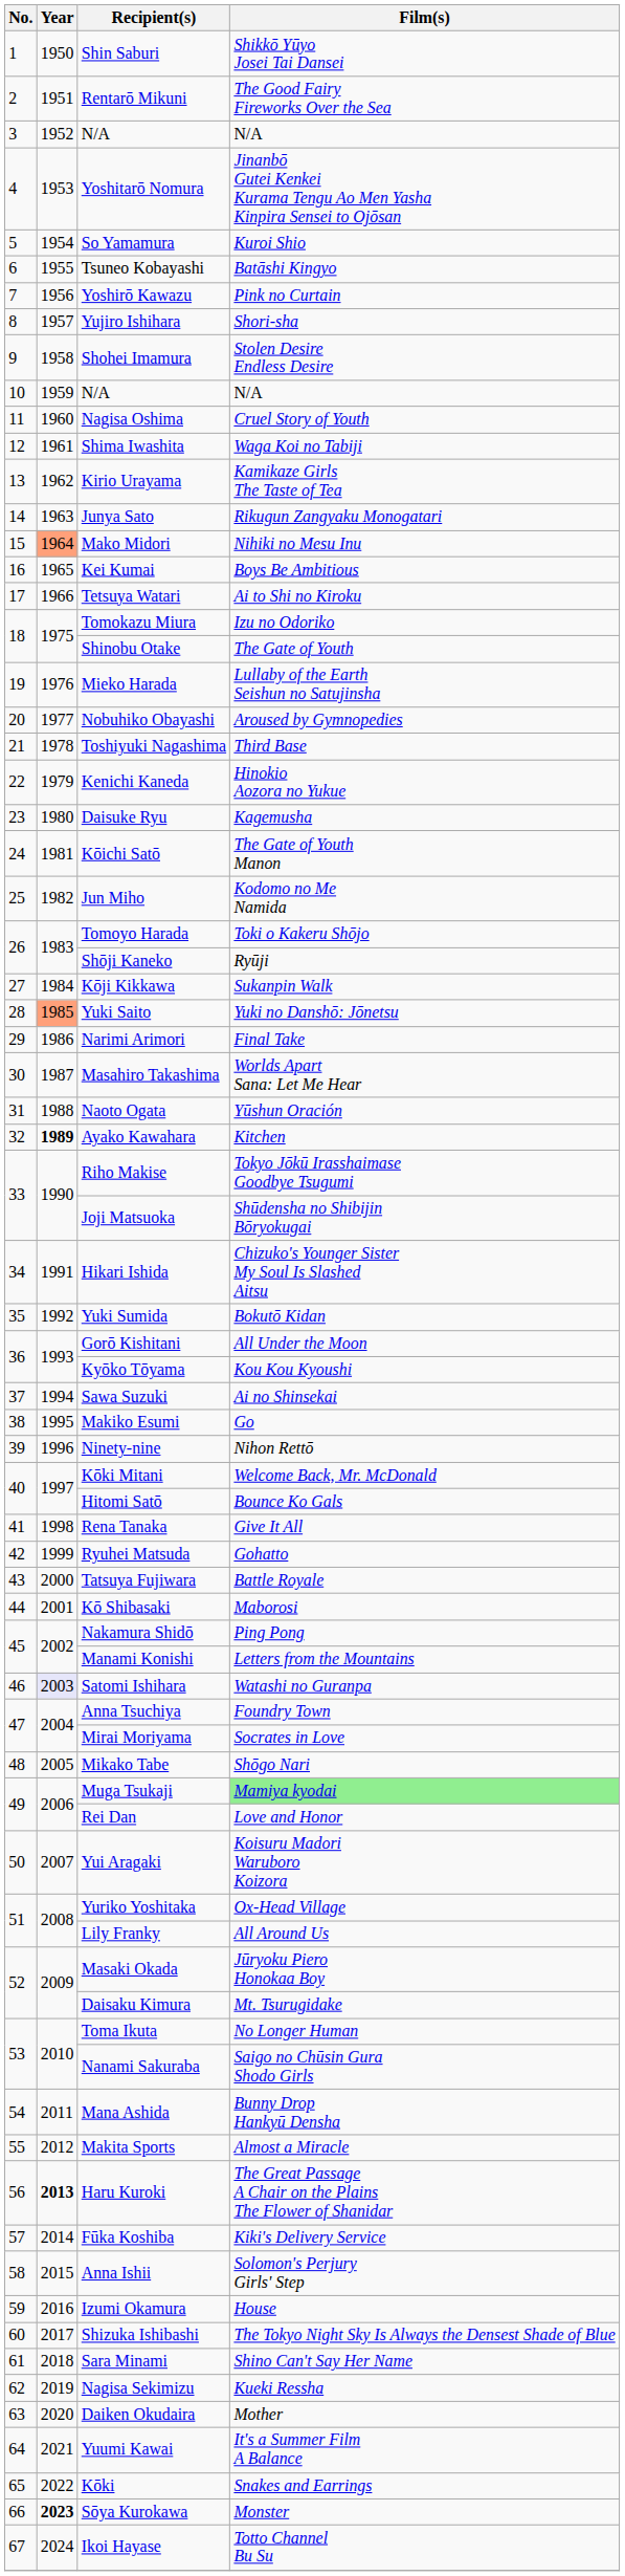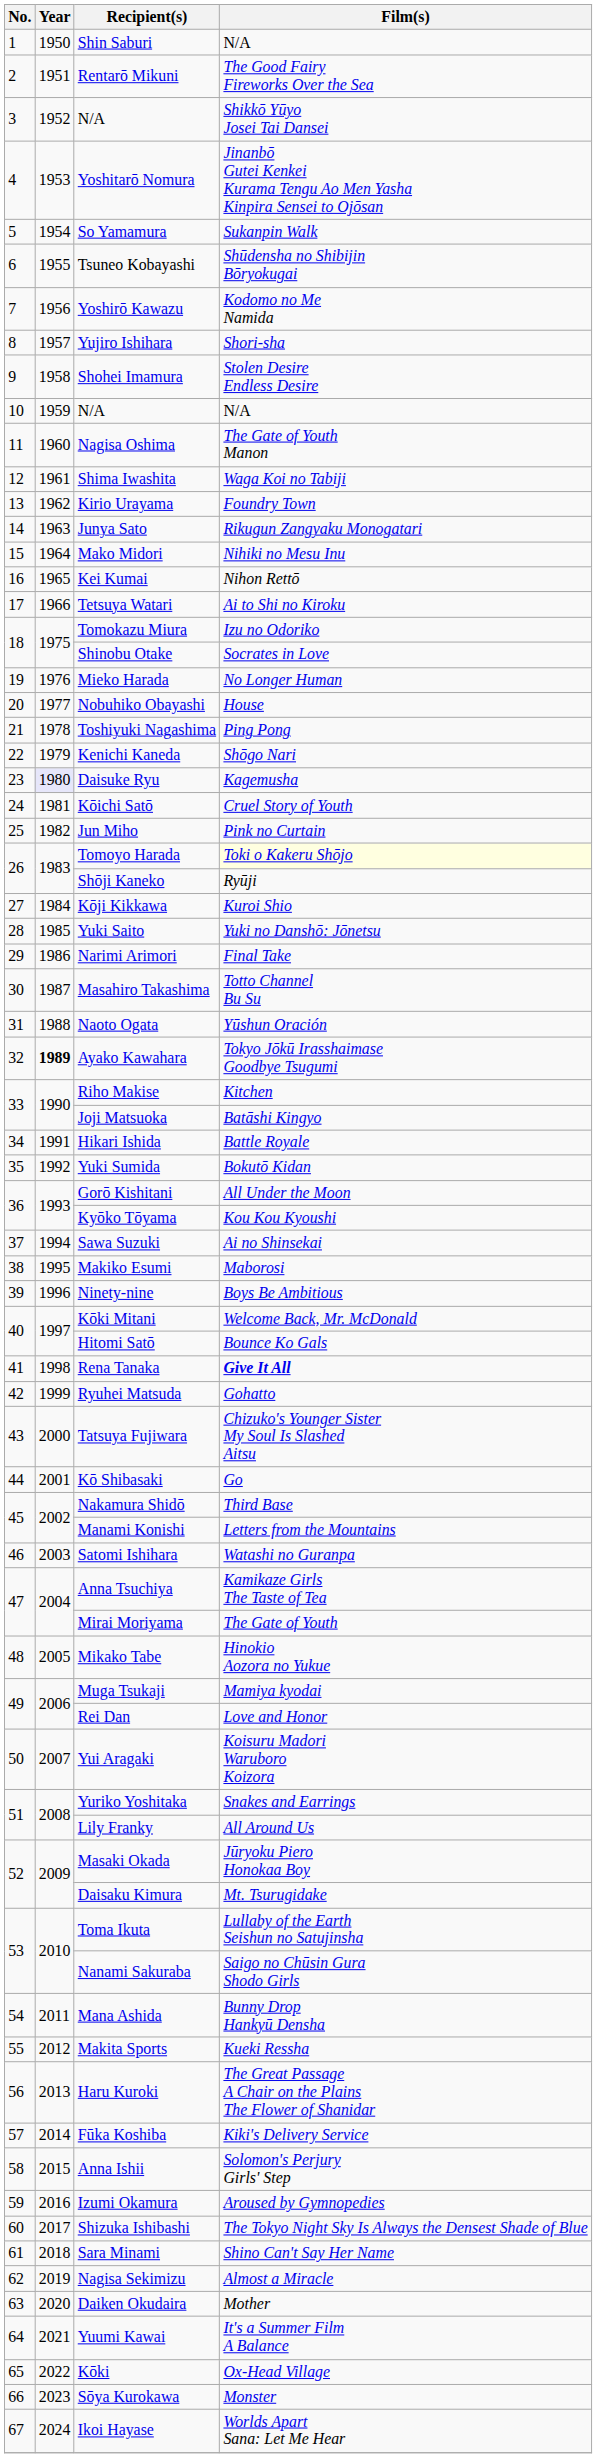Shin Saburi | Film(s): Shikkō Yūyo Josei Tai Dansei -> N/A
3 / N/A | Film(s): N/A -> Shikkō Yūyo Josei Tai Dansei
So Yamamura | Film(s): Kuroi Shio -> Sukanpin Walk
Tsuneo Kobayashi | Film(s): Batāshi Kingyo -> Shūdensha no Shibijin Bōryokugai
Yoshirō Kawazu | Film(s): Pink no Curtain -> Kodomo no Me Namida
Nagisa Oshima | Film(s): Cruel Story of Youth -> The Gate of Youth Manon
Kirio Urayama | Film(s): Kamikaze Girls The Taste of Tea -> Foundry Town
Mako Midori | Year: lightsalmon background -> no background
Kei Kumai | Film(s): Boys Be Ambitious -> Nihon Rettō
Shinobu Otake | Film(s): The Gate of Youth -> Socrates in Love
Mieko Harada | Film(s): Lullaby of the Earth Seishun no Satujinsha -> No Longer Human
Nobuhiko Obayashi | Film(s): Aroused by Gymnopedies -> House
Toshiyuki Nagashima | Film(s): Third Base -> Ping Pong
Kenichi Kaneda | Film(s): Hinokio Aozora no Yukue -> Shōgo Nari
Daisuke Ryu | Year: no background -> lavender background
Kōichi Satō | Film(s): The Gate of Youth Manon -> Cruel Story of Youth
Jun Miho | Film(s): Kodomo no Me Namida -> Pink no Curtain
Tomoyo Harada | Film(s): no background -> lightyellow background
Kōji Kikkawa | Film(s): Sukanpin Walk -> Kuroi Shio
Yuki Saito | Year: lightsalmon background -> no background
Masahiro Takashima | Film(s): Worlds Apart Sana: Let Me Hear -> Totto Channel Bu Su
Ayako Kawahara | Film(s): Kitchen -> Tokyo Jōkū Irasshaimase Goodbye Tsugumi
Riho Makise | Film(s): Tokyo Jōkū Irasshaimase Goodbye Tsugumi -> Kitchen
Joji Matsuoka | Film(s): Shūdensha no Shibijin Bōryokugai -> Batāshi Kingyo
Hikari Ishida | Film(s): Chizuko's Younger Sister My Soul Is Slashed Aitsu -> Battle Royale
Makiko Esumi | Film(s): Go -> Maborosi
Ninety-nine | Film(s): Nihon Rettō -> Boys Be Ambitious
Rena Tanaka | Film(s): normal -> bold
Tatsuya Fujiwara | Film(s): Battle Royale -> Chizuko's Younger Sister My Soul Is Slashed Aitsu
Kō Shibasaki | Film(s): Maborosi -> Go
Nakamura Shidō | Film(s): Ping Pong -> Third Base
Satomi Ishihara | Year: lavender background -> no background
Anna Tsuchiya | Film(s): Foundry Town -> Kamikaze Girls The Taste of Tea
Mirai Moriyama | Film(s): Socrates in Love -> The Gate of Youth
Mikako Tabe | Film(s): Shōgo Nari -> Hinokio Aozora no Yukue
Muga Tsukaji | Film(s): lightgreen background -> no background
Yuriko Yoshitaka | Film(s): Ox-Head Village -> Snakes and Earrings
Toma Ikuta | Film(s): No Longer Human -> Lullaby of the Earth Seishun no Satujinsha
Makita Sports | Film(s): Almost a Miracle -> Kueki Ressha
Haru Kuroki | Year: bold -> normal
Izumi Okamura | Film(s): House -> Aroused by Gymnopedies
Nagisa Sekimizu | Film(s): Kueki Ressha -> Almost a Miracle
Kōki | Film(s): Snakes and Earrings -> Ox-Head Village
Sōya Kurokawa | Year: bold -> normal
Ikoi Hayase | Film(s): Totto Channel Bu Su -> Worlds Apart Sana: Let Me Hear
